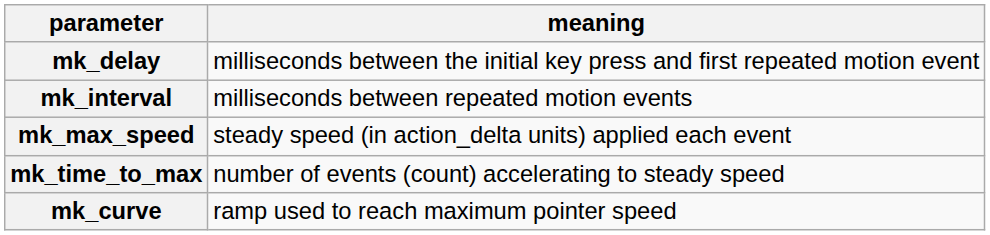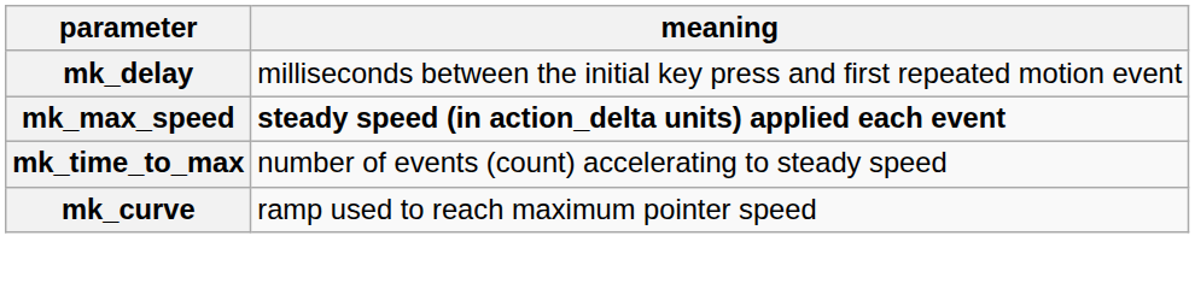- row: mk_interval | milliseconds between repeated motion events
mk_max_speed | meaning: normal -> bold
